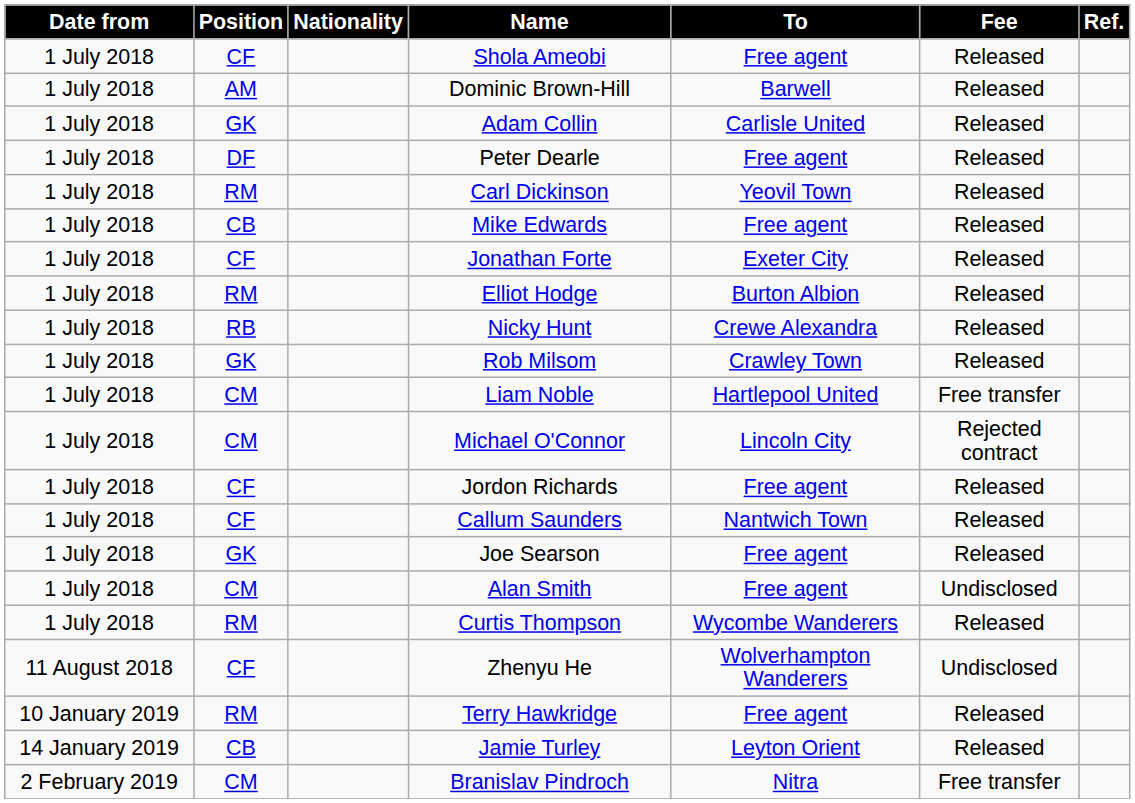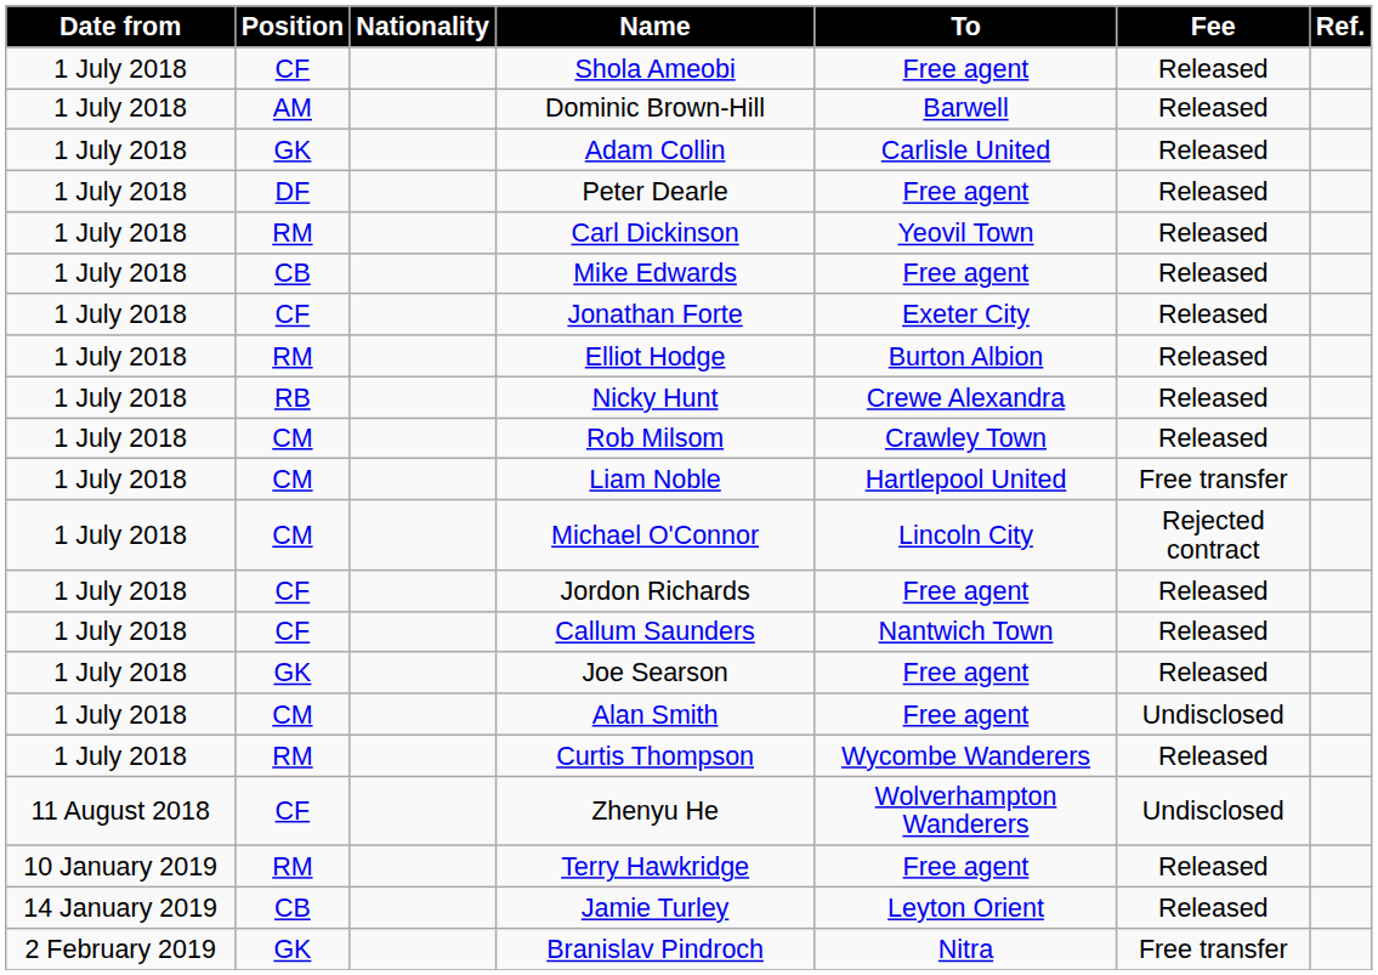Rob Milsom | Position: GK -> CM
Branislav Pindroch | Position: CM -> GK
